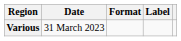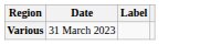- column: Format
